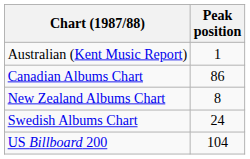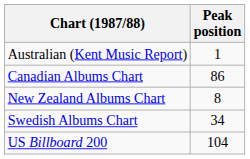Swedish Albums Chart | Peak position: 24 -> 34
